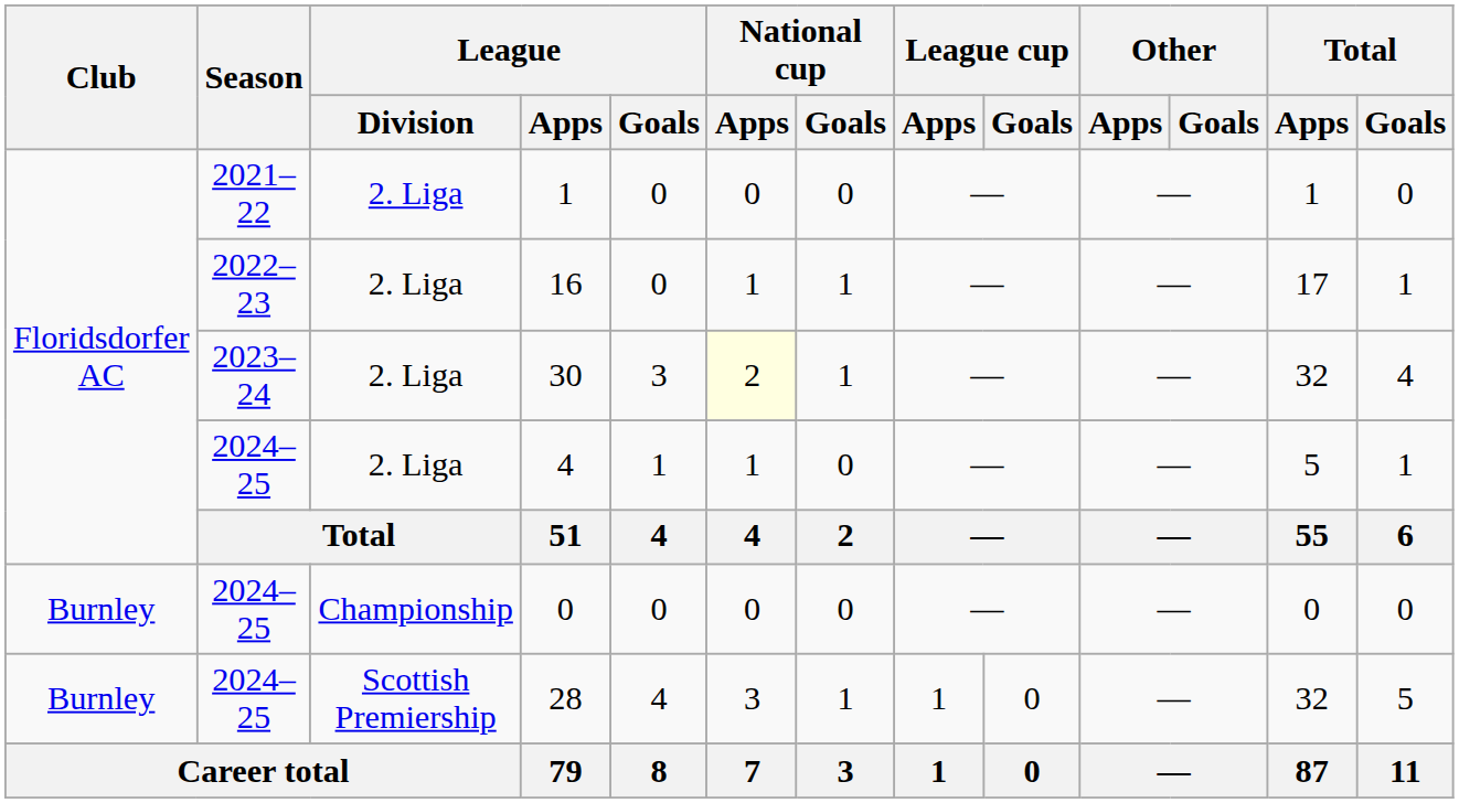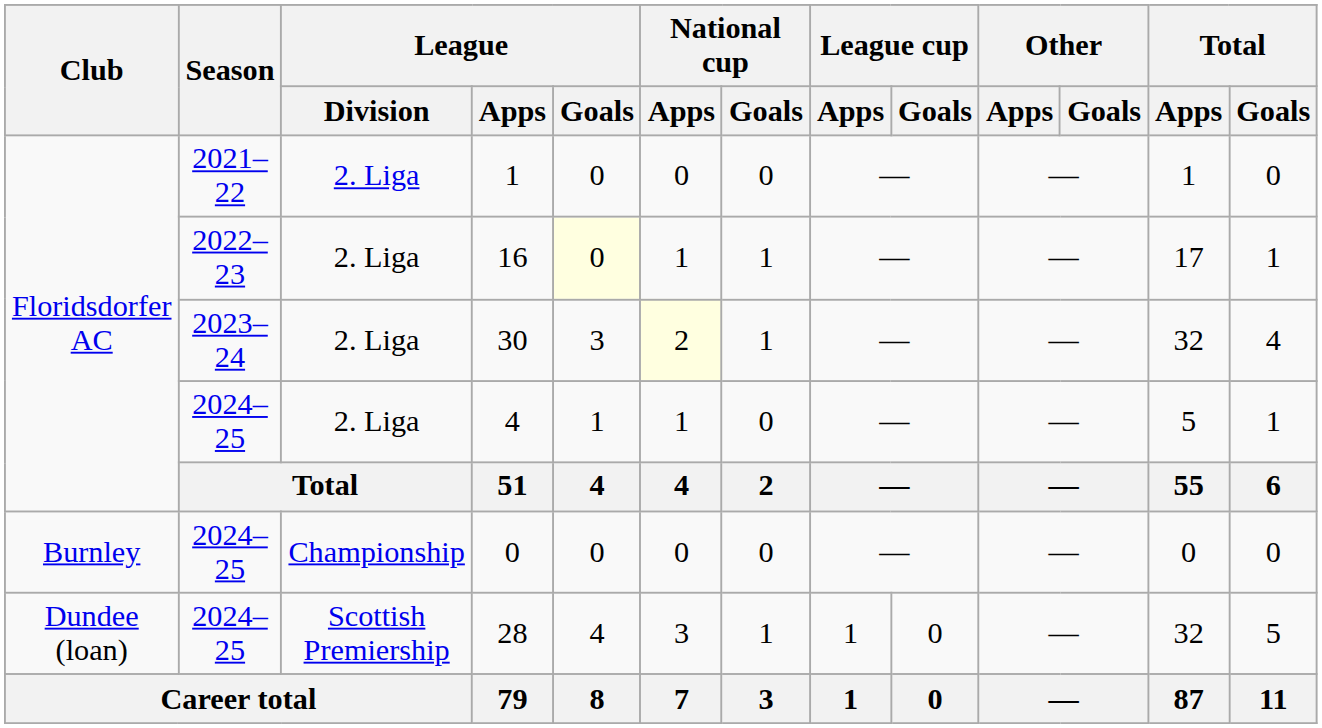16 | League / Goals: no background -> lightyellow background
28 | Club: Burnley -> Dundee (loan)
